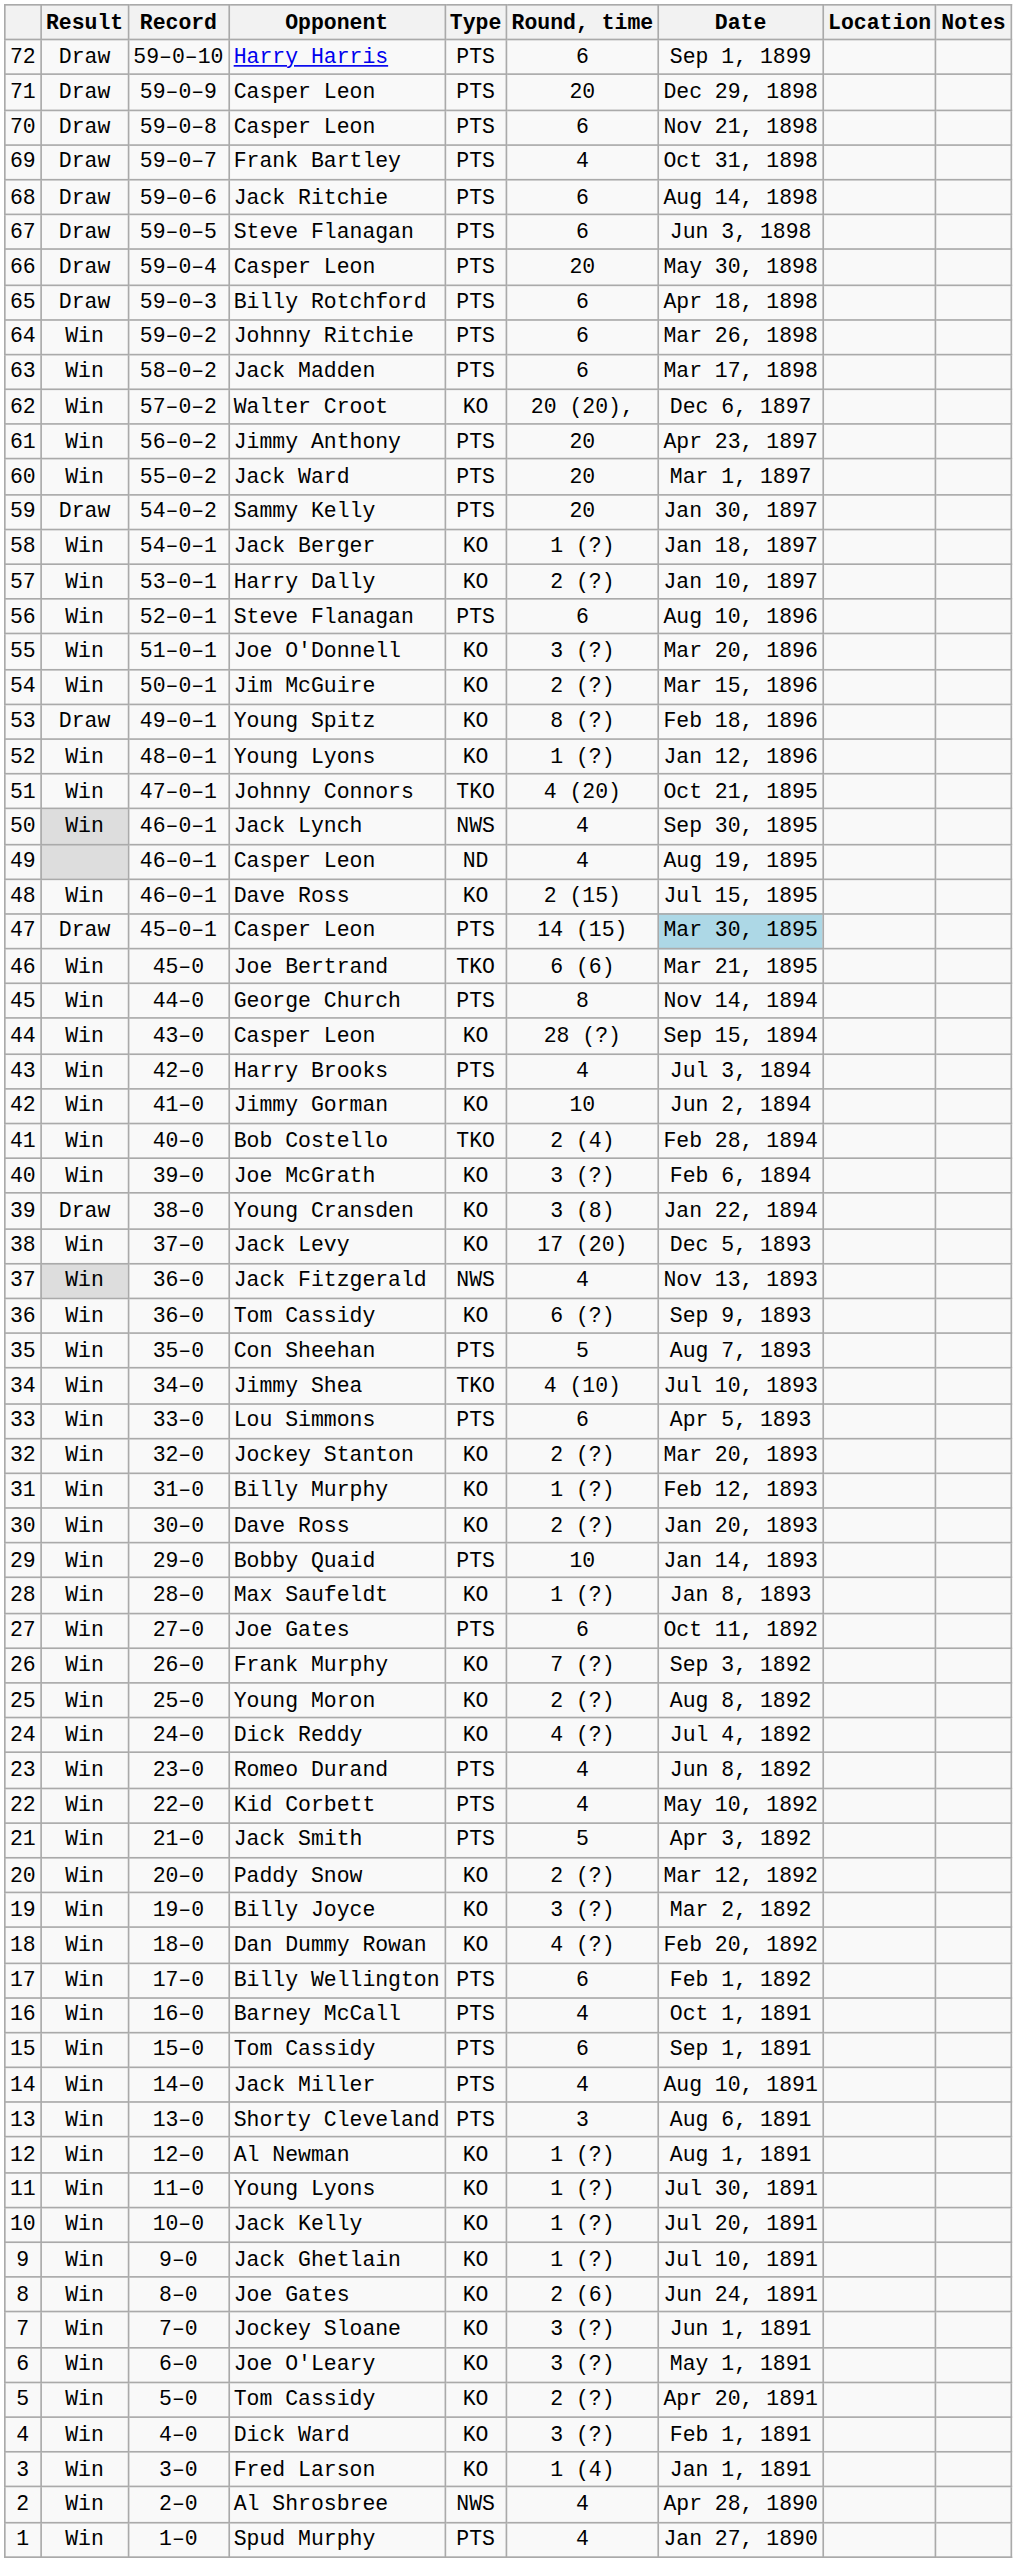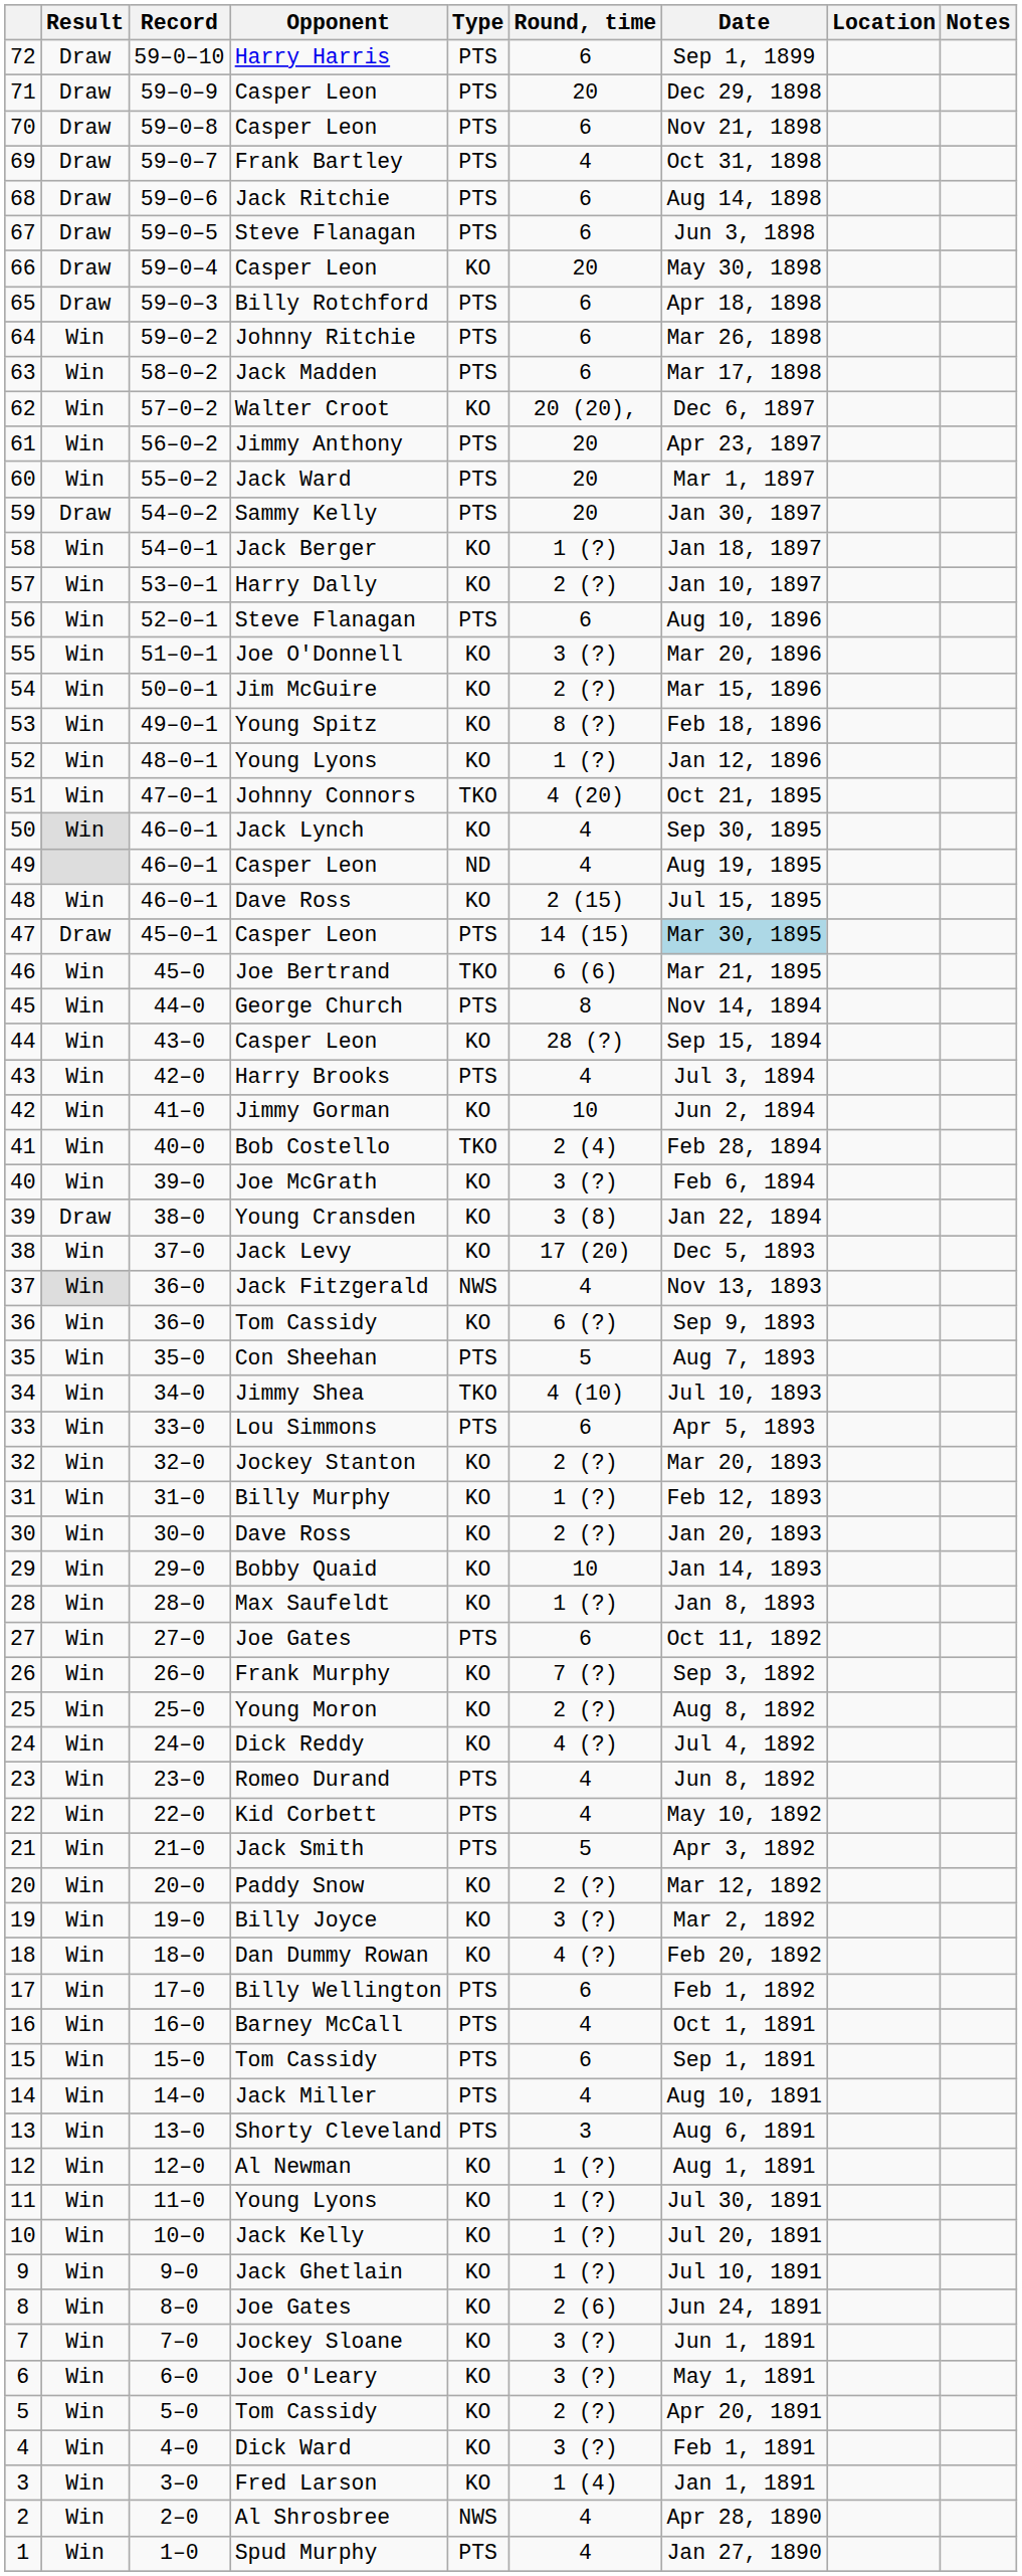66 | Type: PTS -> KO
53 | Result: Draw -> Win
50 | Type: NWS -> KO
29 | Type: PTS -> KO
